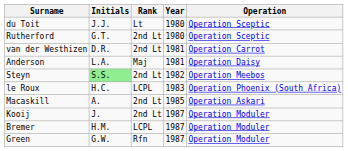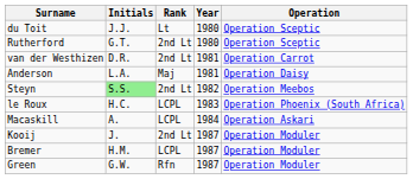Macaskill | Rank: 2nd Lt -> LCPL
Macaskill | Year: 1985 -> 1984
